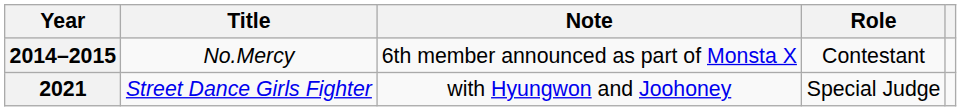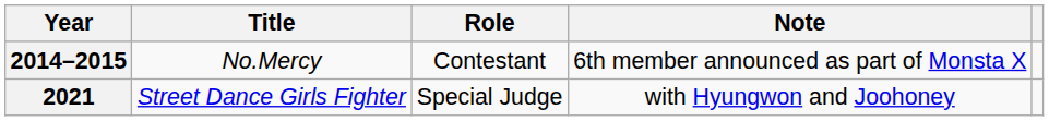columns swapped: Role <-> Note
